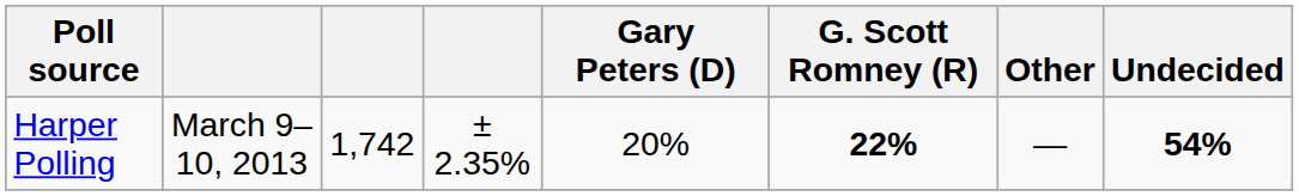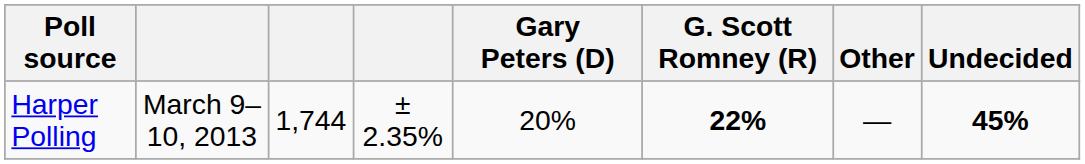Harper Polling | column 3: 1,742 -> 1,744
Harper Polling | Undecided: 54% -> 45%
